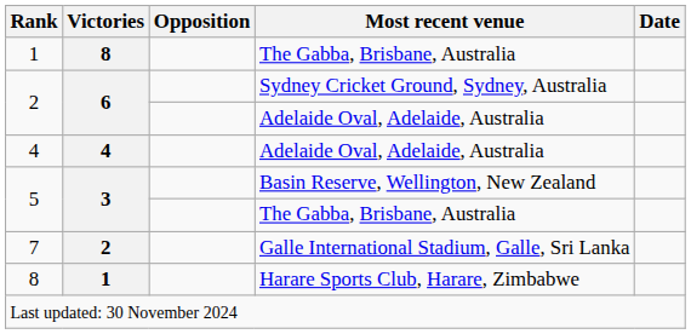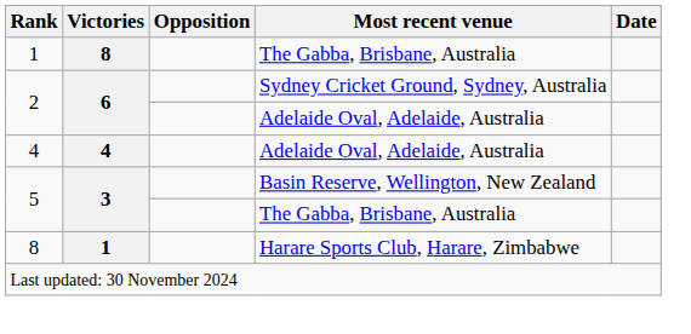- row: 7 | 2 | Galle International Stadium, Galle, Sri Lanka
